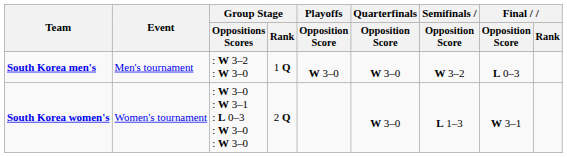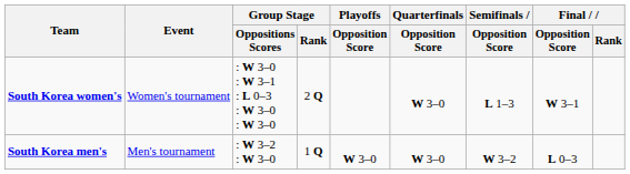rows swapped: South Korea men's <-> South Korea women's
